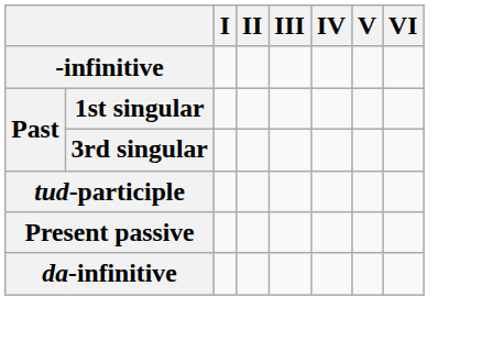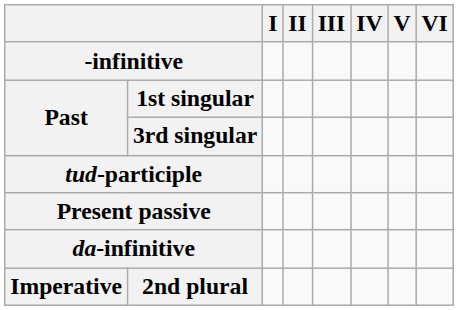+ row: Imperative | 2nd plural
